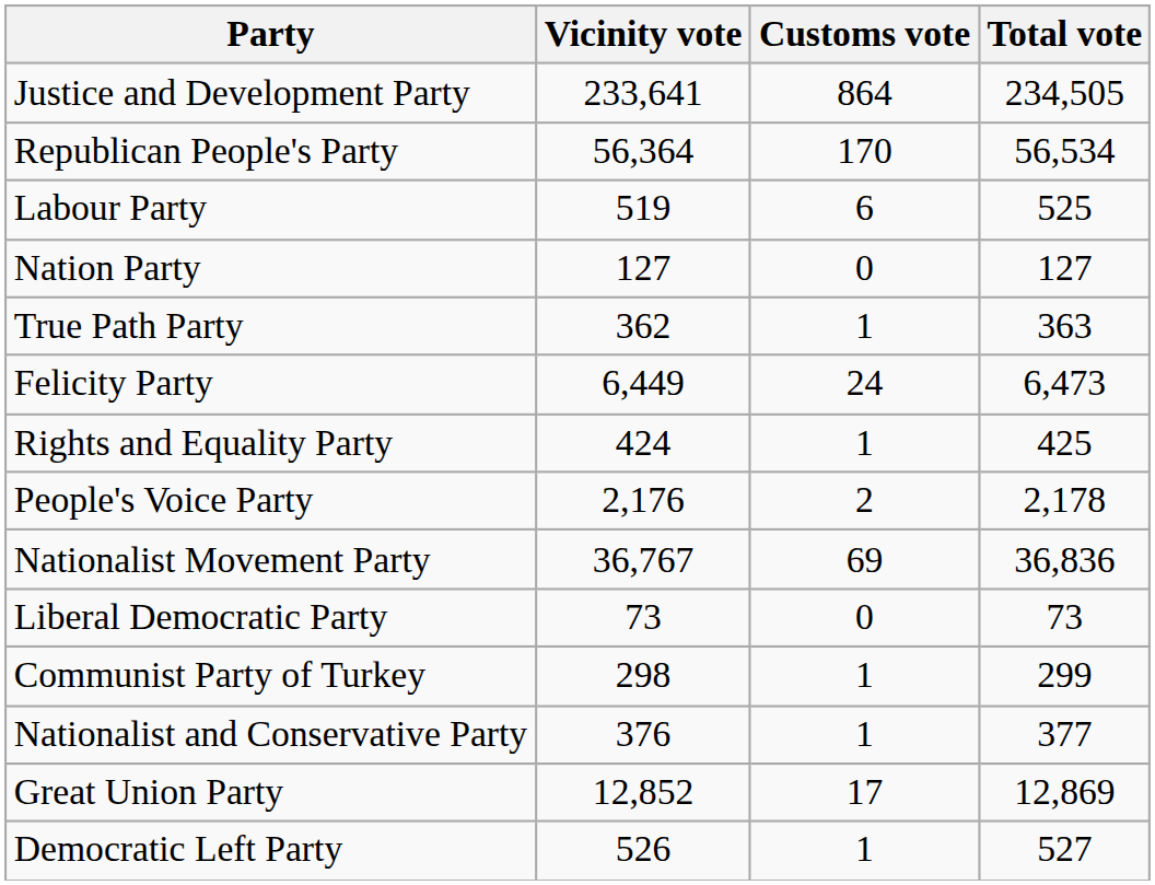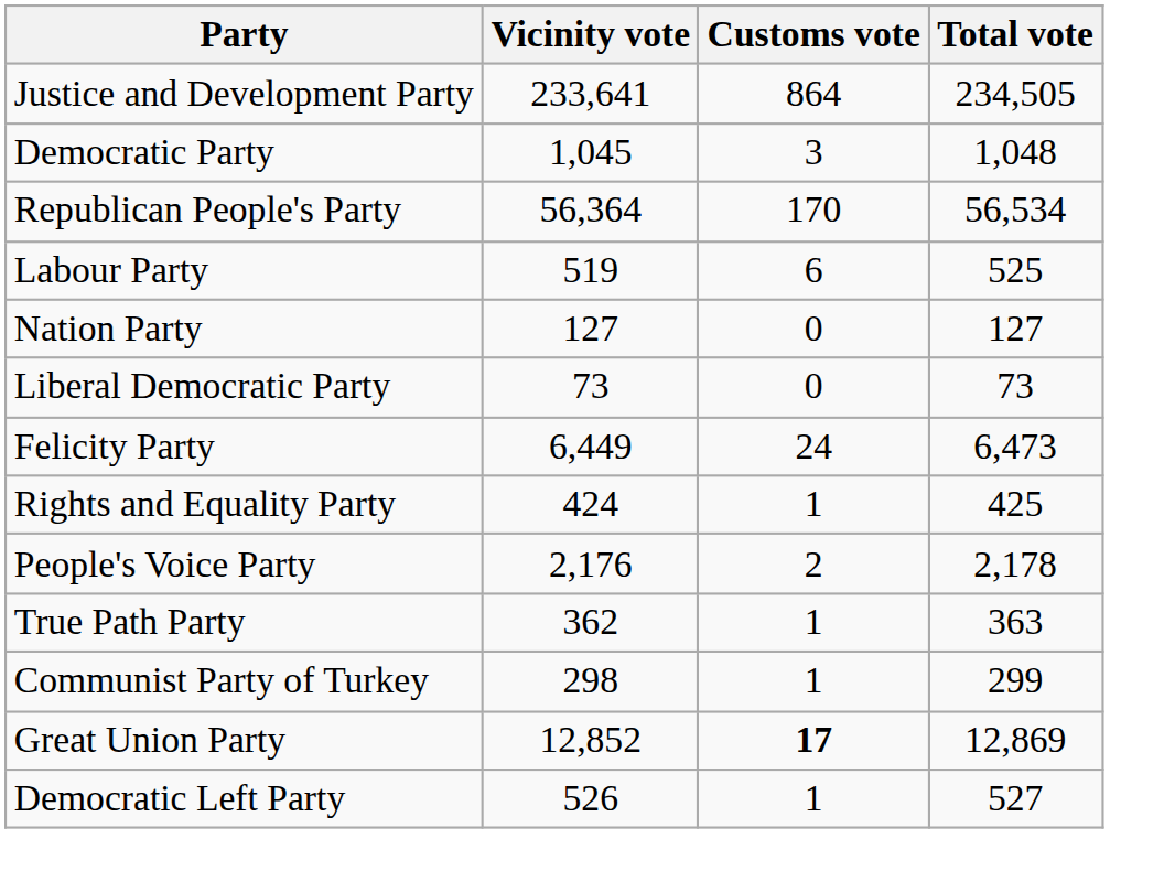+ row: Democratic Party | 1,045 | 3 | 1,048
rows swapped: Liberal Democratic Party <-> True Path Party
- row: Nationalist Movement Party | 36,767 | 69 | 36,836
- row: Nationalist and Conservative Party | 376 | 1 | 377
Great Union Party | Customs vote: normal -> bold
